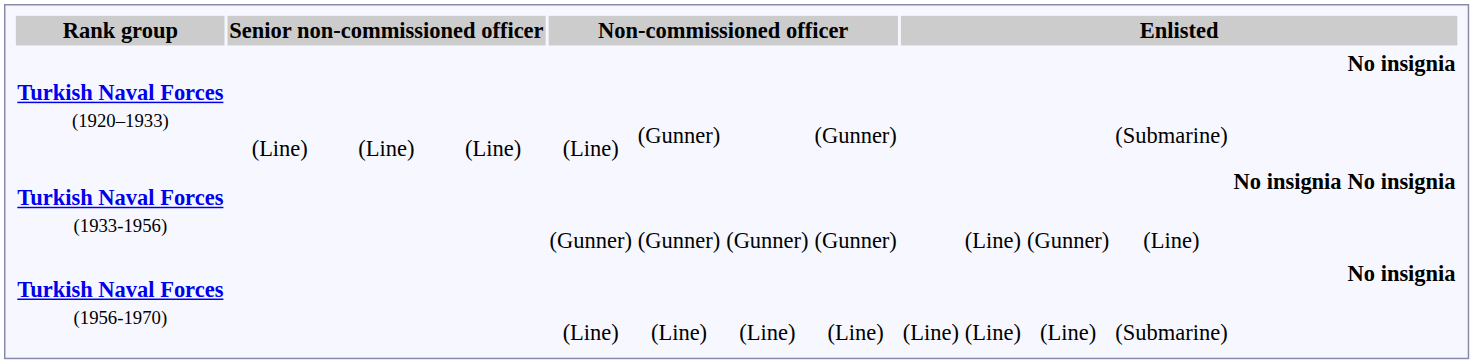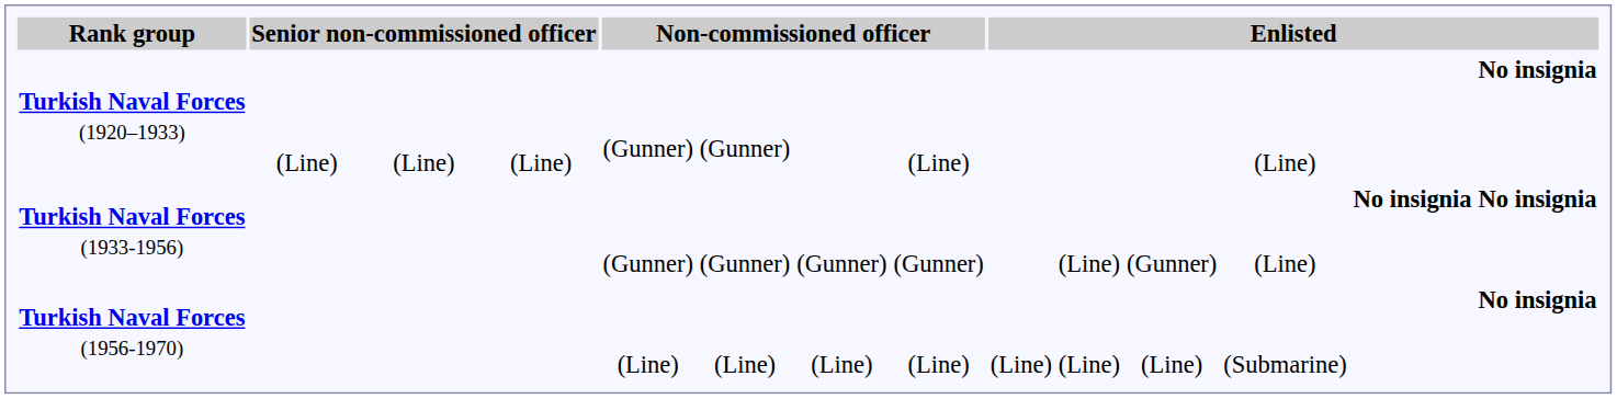Turkish Naval Forces (1920–1933) / (Line) | column 6: (Line) -> (Gunner)
Turkish Naval Forces (1920–1933) / (Line) | column 9: (Gunner) -> (Line)
Turkish Naval Forces (1920–1933) / (Line) | column 13: (Submarine) -> (Line)
